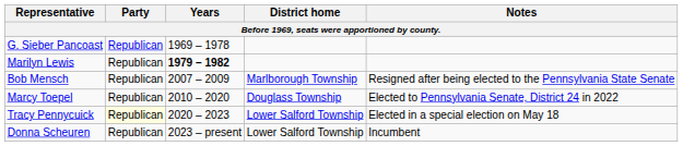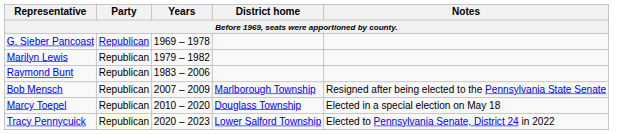Marilyn Lewis | Years: bold -> normal
+ row: Raymond Bunt | Republican | 1983 – 2006
Marcy Toepel | Notes: Elected to Pennsylvania Senate, District 24 in 2022 -> Elected in a special election on May 18
Tracy Pennycuick | Notes: Elected in a special election on May 18 -> Elected to Pennsylvania Senate, District 24 in 2022
- row: Donna Scheuren | Republican | 2023 – present | Lower Salford Township | Incumbent
